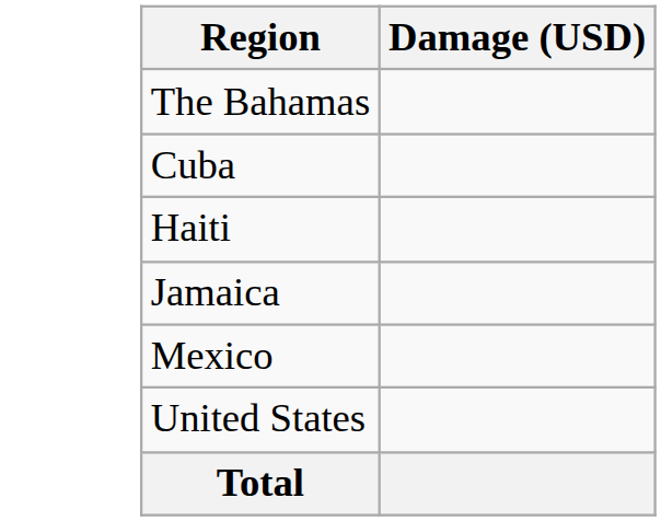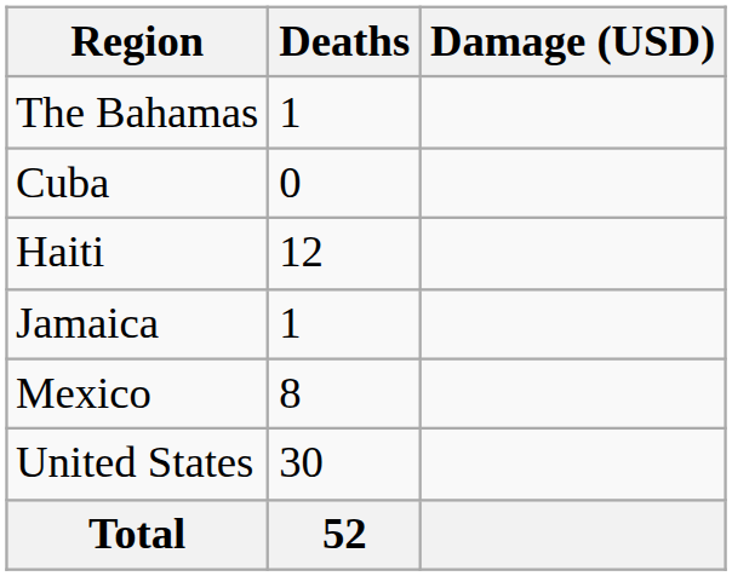+ column: Deaths | 1 | 0 | 12 | 1 | 8 | 30 | 52
